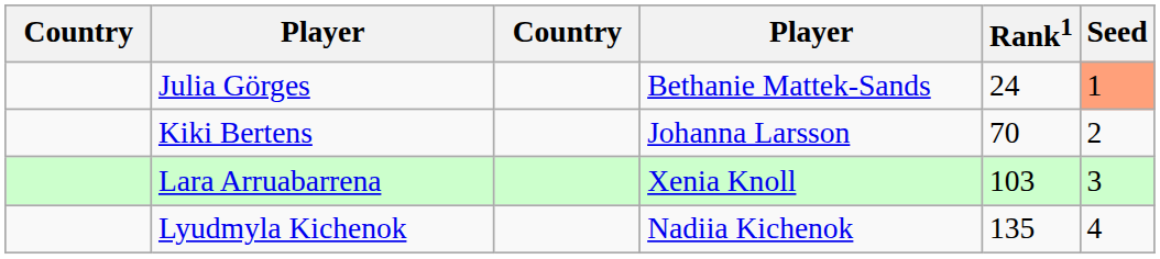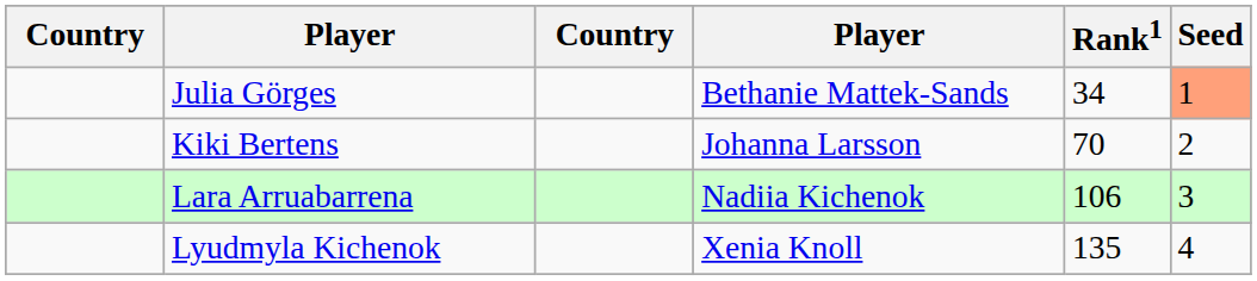Julia Görges | Rank1: 24 -> 34
Lara Arruabarrena | column 4: Xenia Knoll -> Nadiia Kichenok
Lara Arruabarrena | Rank1: 103 -> 106
Lyudmyla Kichenok | column 4: Nadiia Kichenok -> Xenia Knoll
